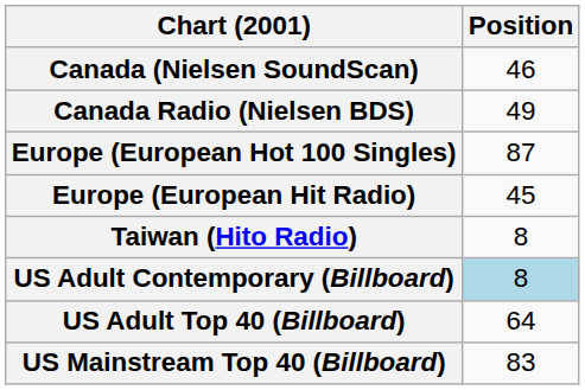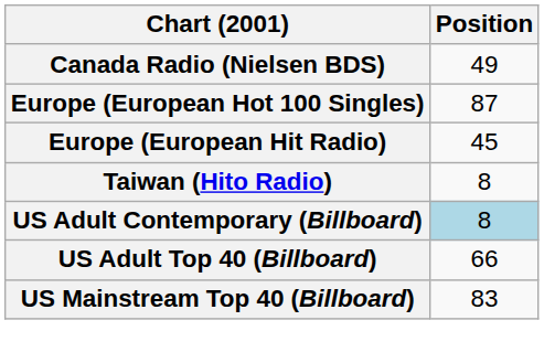- row: Canada (Nielsen SoundScan) | 46
US Adult Top 40 (Billboard) | Position: 64 -> 66
